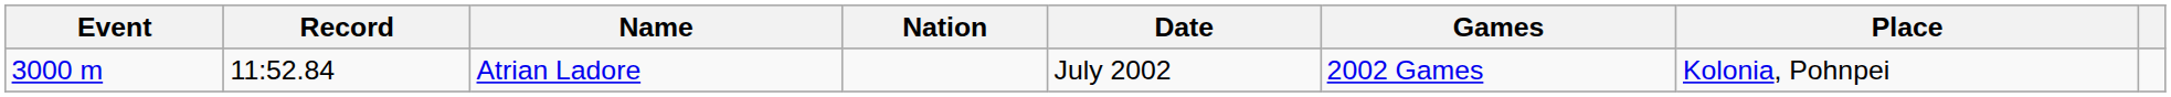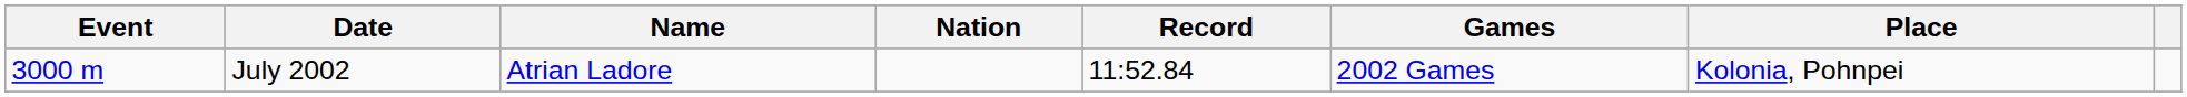columns swapped: Record <-> Date
